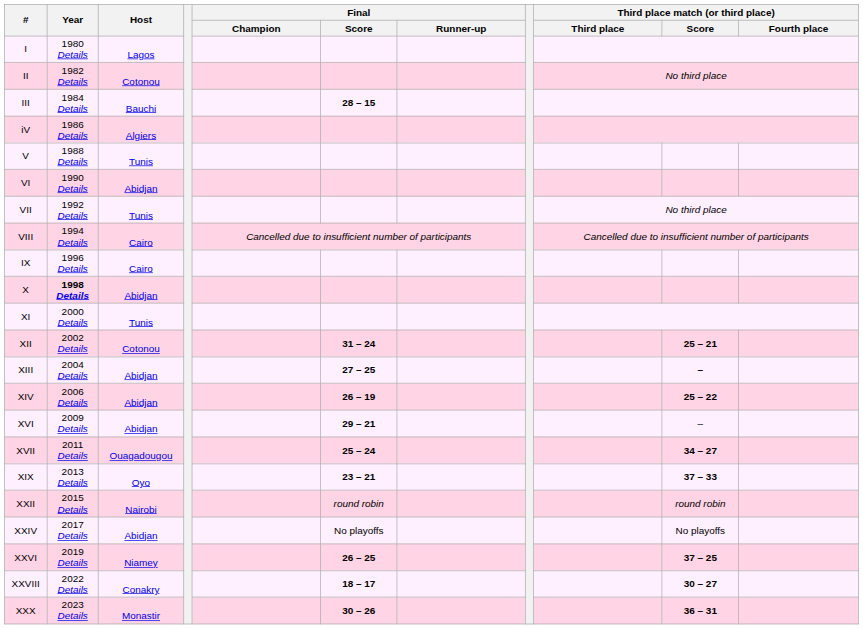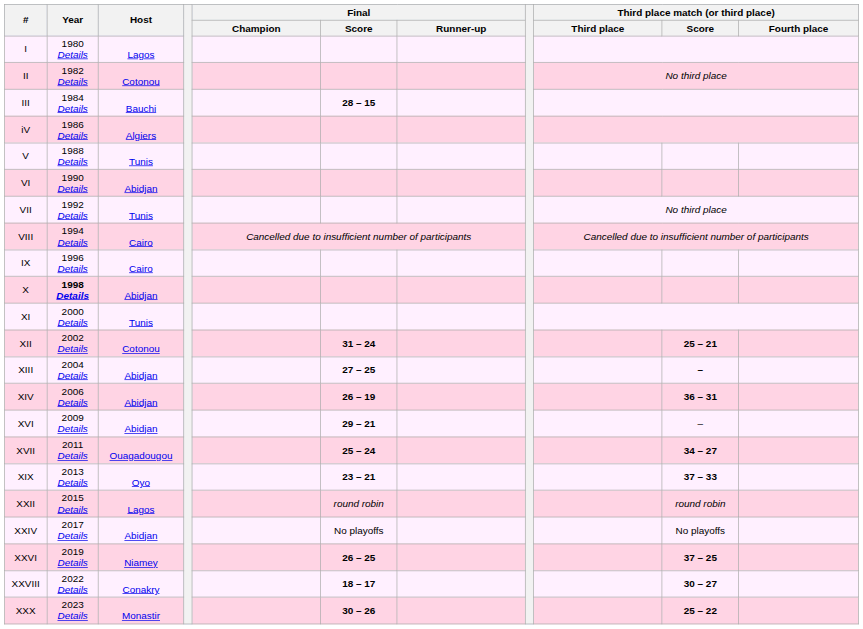XIV | Third place match (or third place) / Score: 25 – 22 -> 36 – 31
XXII | Host: Nairobi -> Lagos
XXX | Third place match (or third place) / Score: 36 – 31 -> 25 – 22
